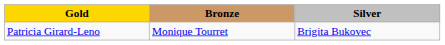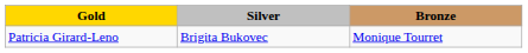columns swapped: Silver <-> Bronze
